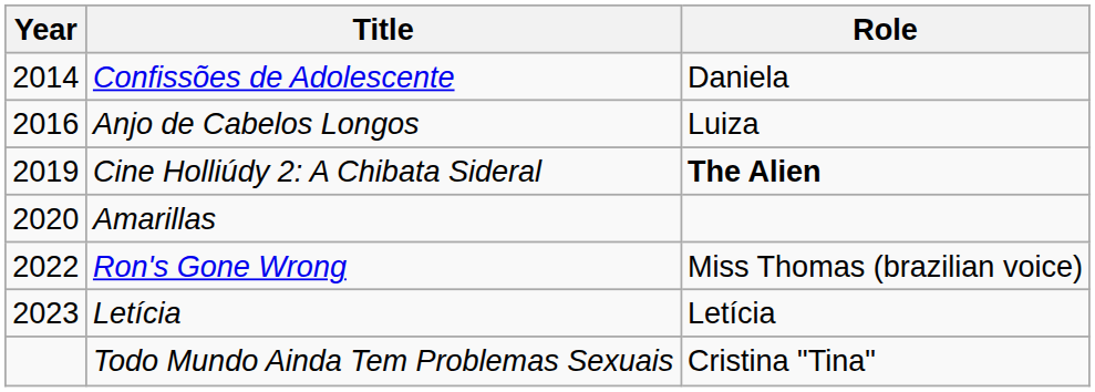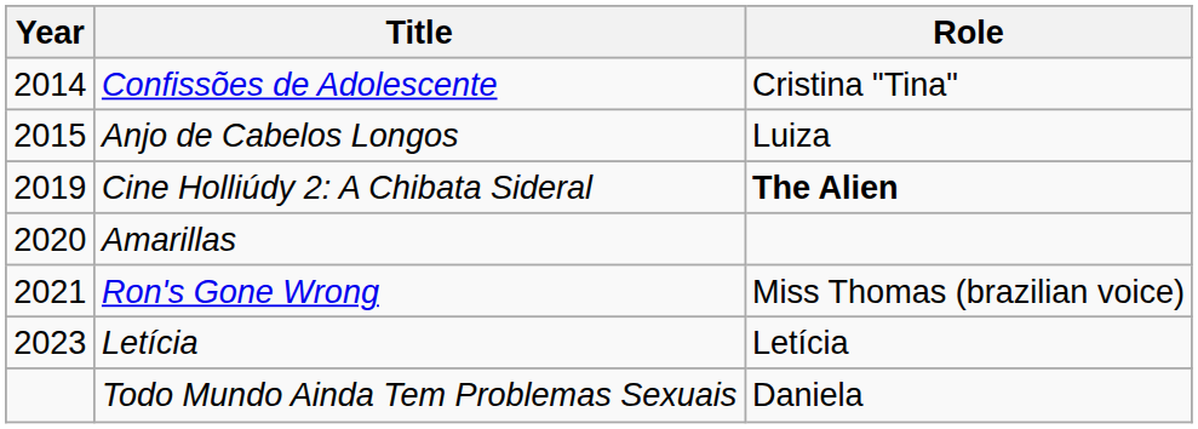Confissões de Adolescente | Role: Daniela -> Cristina "Tina"
Anjo de Cabelos Longos | Year: 2016 -> 2015
Ron's Gone Wrong | Year: 2022 -> 2021
Todo Mundo Ainda Tem Problemas Sexuais | Role: Cristina "Tina" -> Daniela
